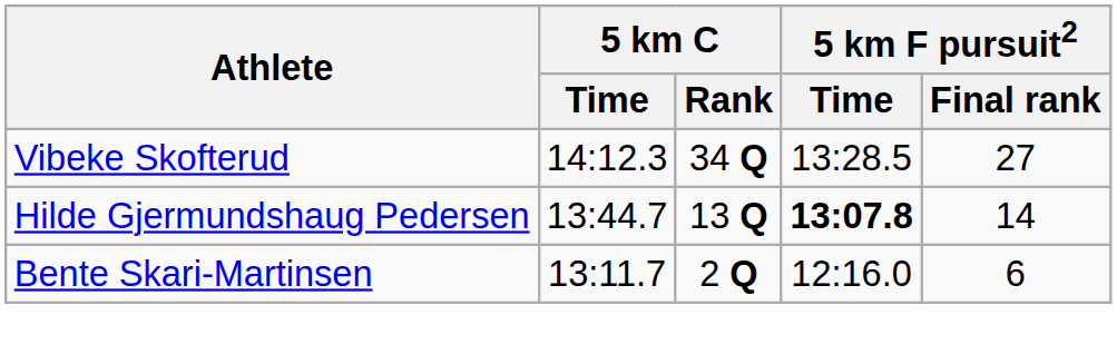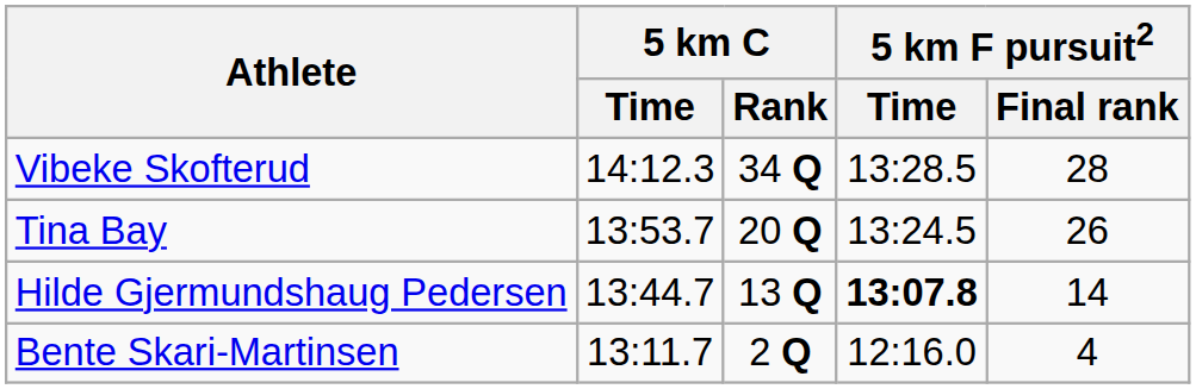Vibeke Skofterud | 5 km F pursuit2 / Final rank: 27 -> 28
+ row: Tina Bay | 13:53.7 | 20 Q | 13:24.5 | 26
Bente Skari-Martinsen | 5 km F pursuit2 / Final rank: 6 -> 4
